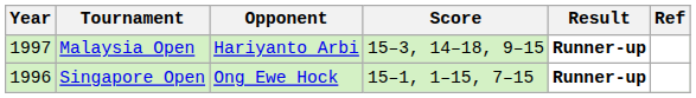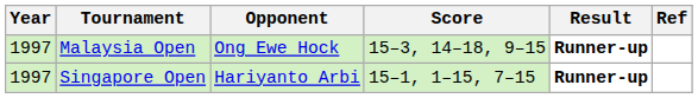Malaysia Open | Opponent: Hariyanto Arbi -> Ong Ewe Hock
Singapore Open | Year: 1996 -> 1997
Singapore Open | Opponent: Ong Ewe Hock -> Hariyanto Arbi
